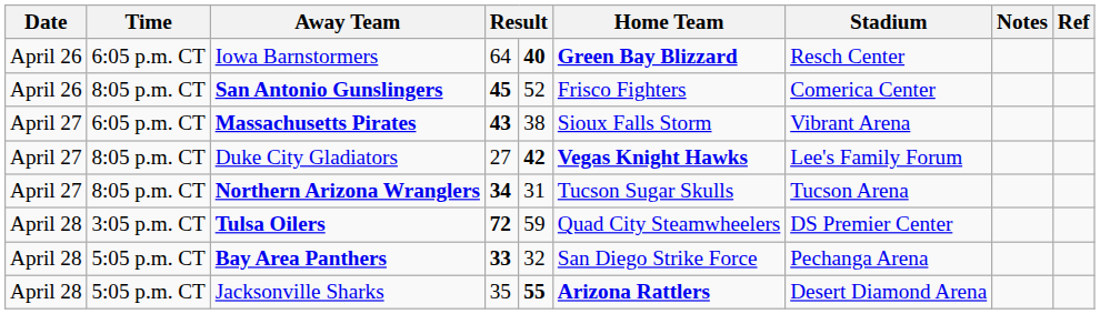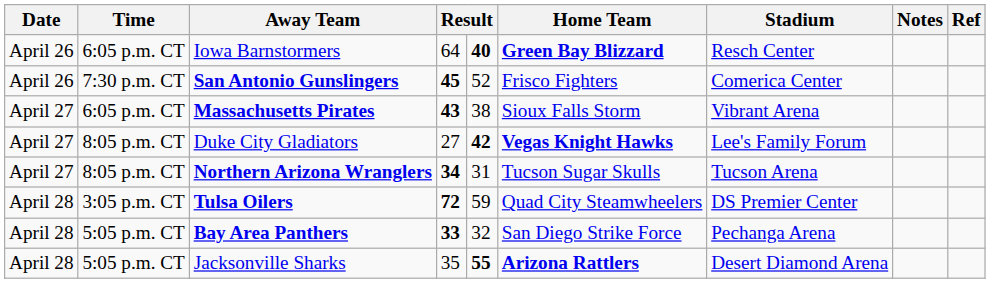San Antonio Gunslingers | Time: 8:05 p.m. CT -> 7:30 p.m. CT
